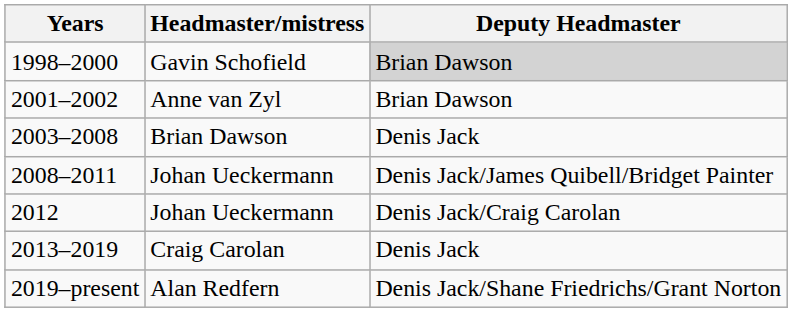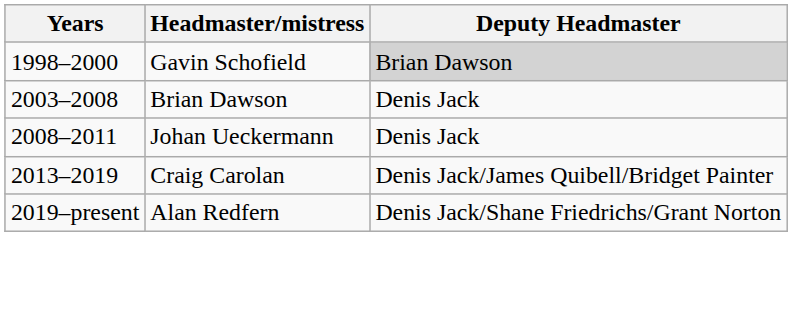- row: 2001–2002 | Anne van Zyl | Brian Dawson
2008–2011 | Deputy Headmaster: Denis Jack/James Quibell/Bridget Painter -> Denis Jack
- row: 2012 | Johan Ueckermann | Denis Jack/Craig Carolan
2013–2019 | Deputy Headmaster: Denis Jack -> Denis Jack/James Quibell/Bridget Painter
